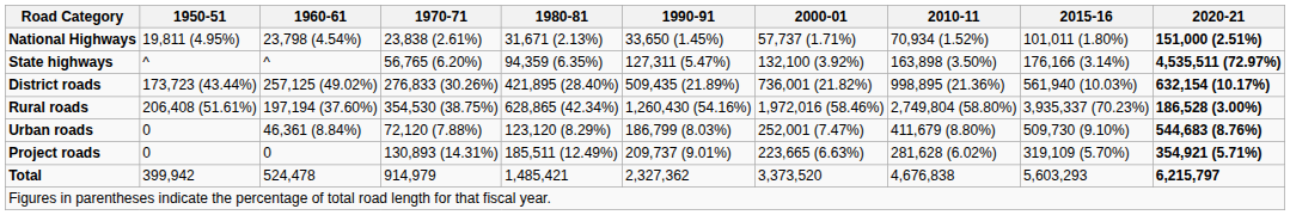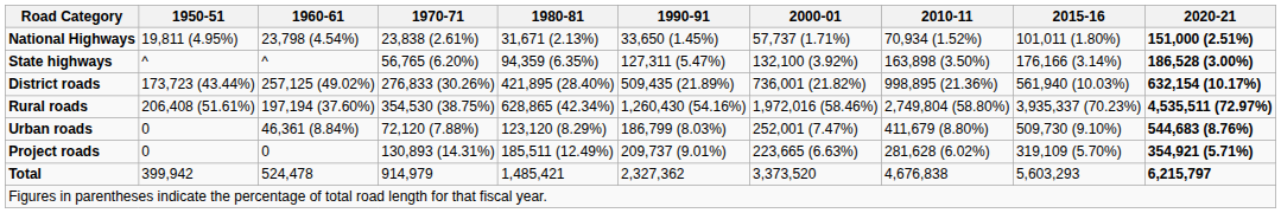State highways | 2020-21: 4,535,511 (72.97%) -> 186,528 (3.00%)
Rural roads | 2020-21: 186,528 (3.00%) -> 4,535,511 (72.97%)
